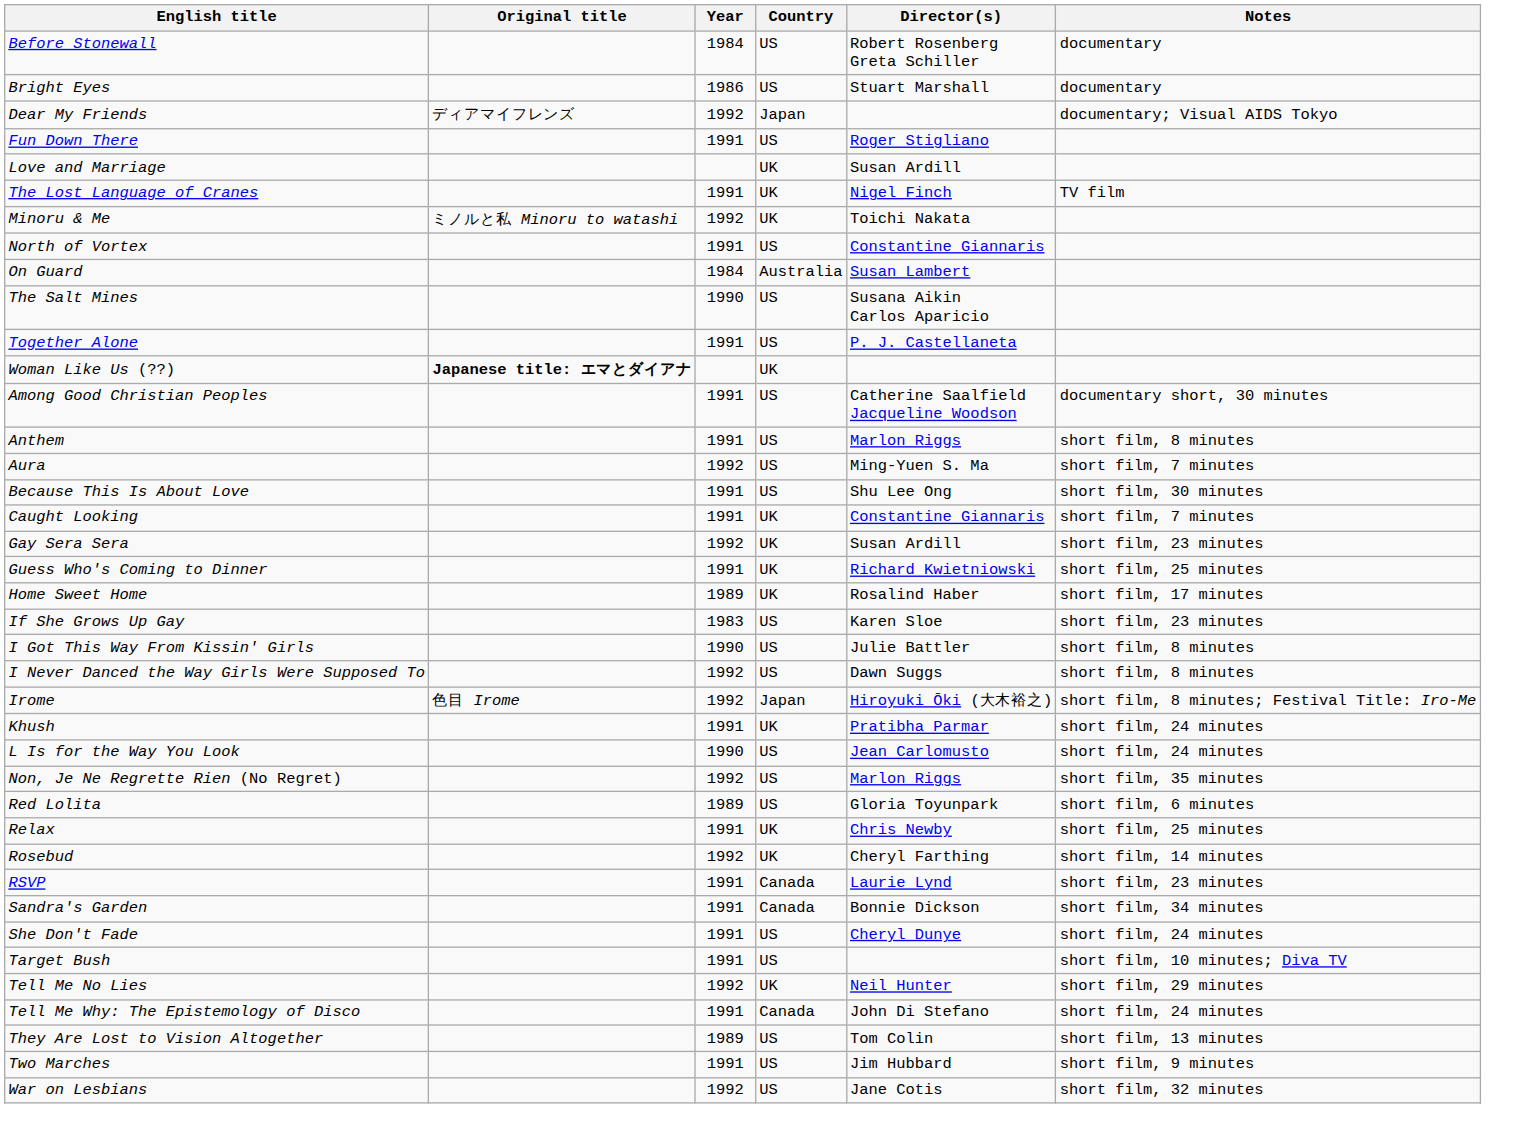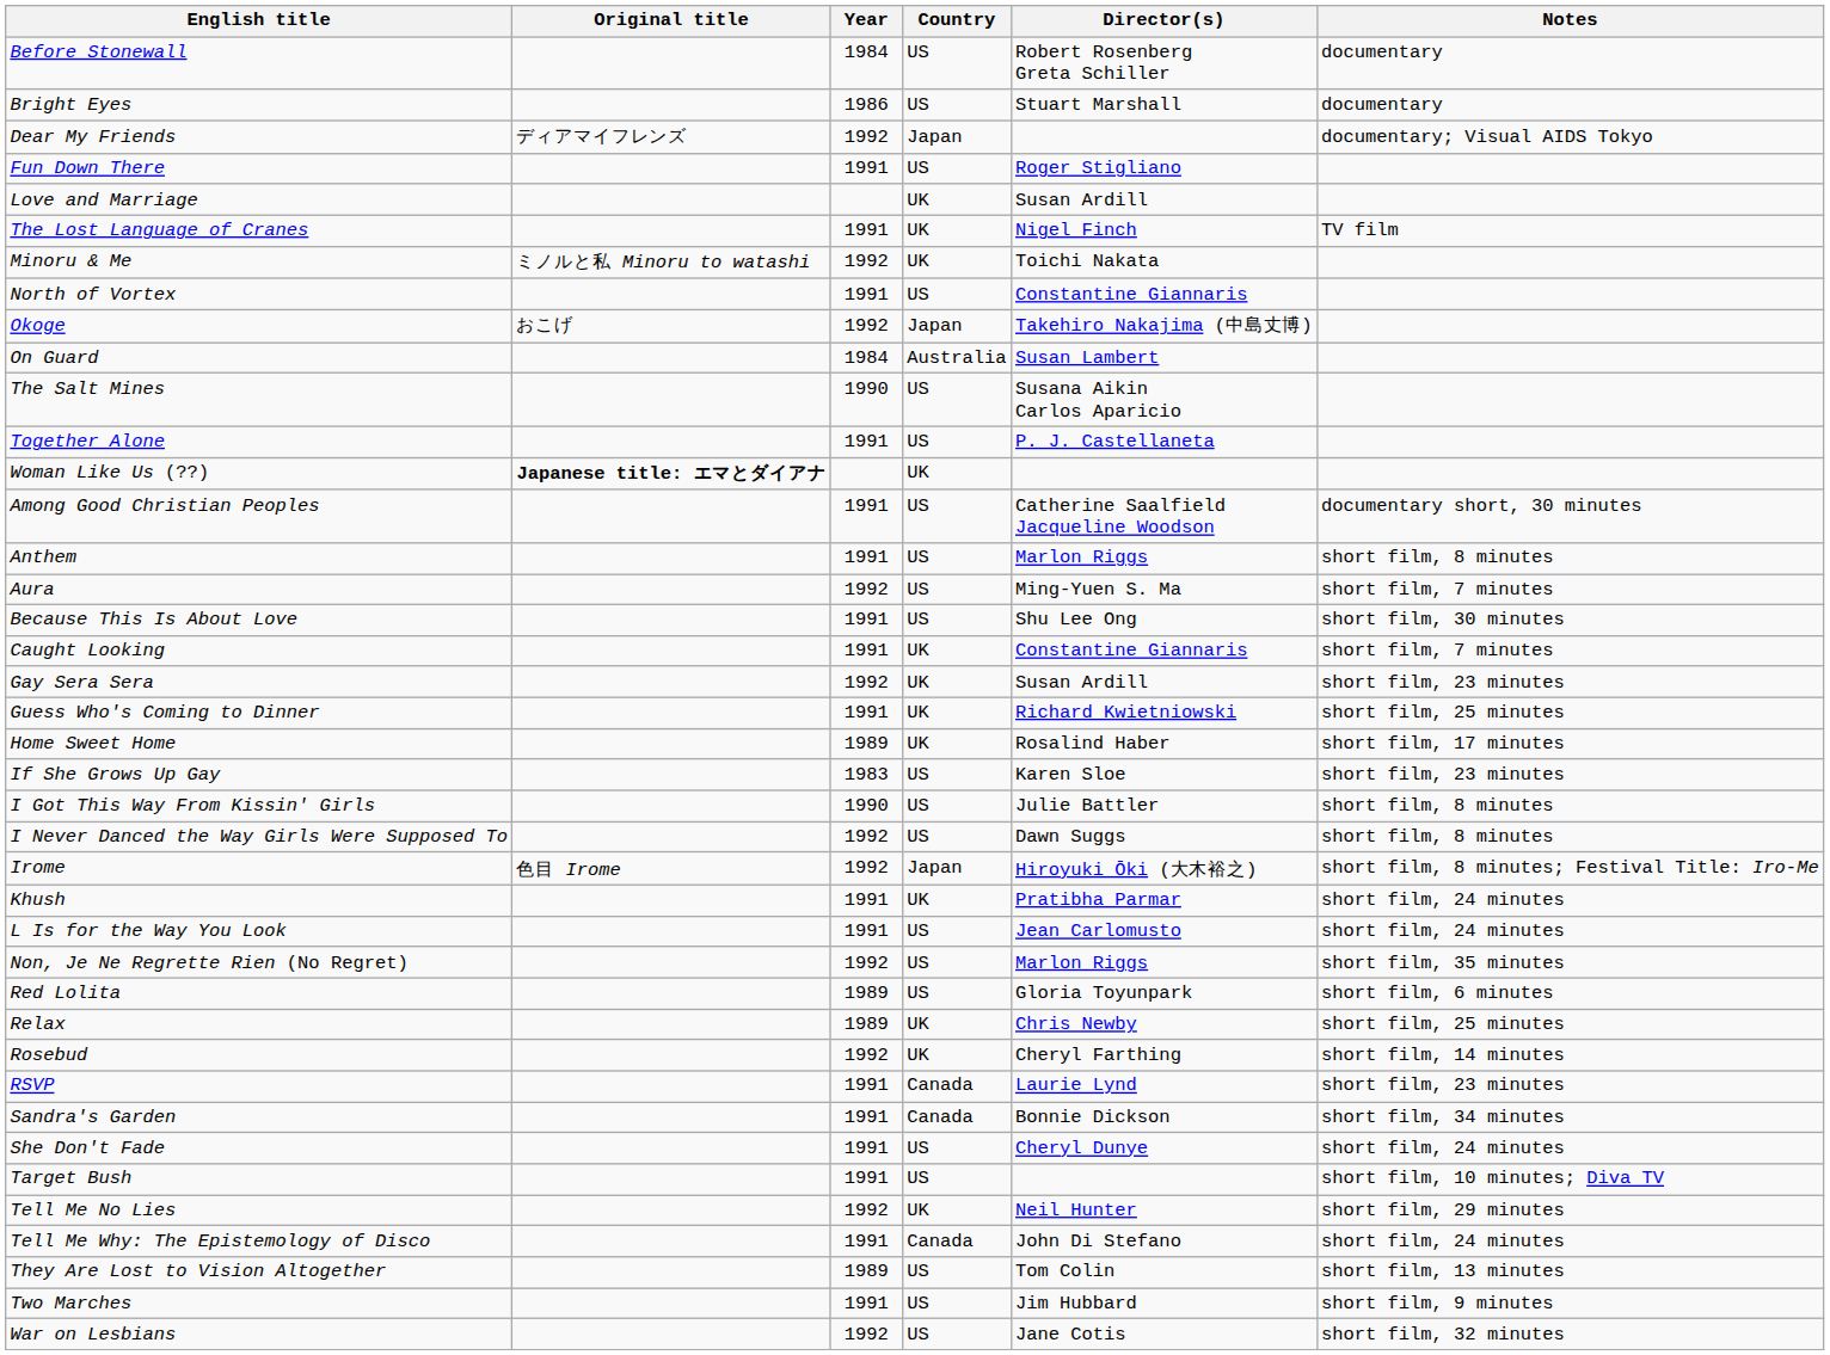+ row: Okoge | おこげ | 1992 | Japan | Takehiro Nakajima (中島丈博)
L Is for the Way You Look | Year: 1990 -> 1991
Relax | Year: 1991 -> 1989
